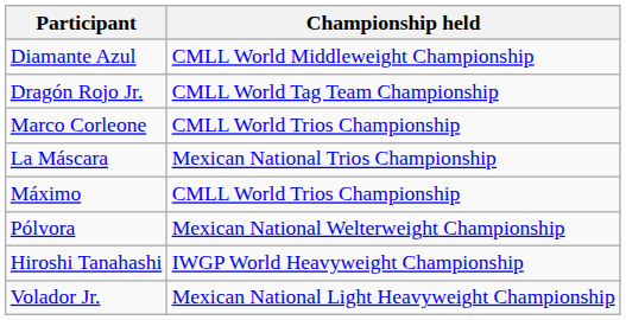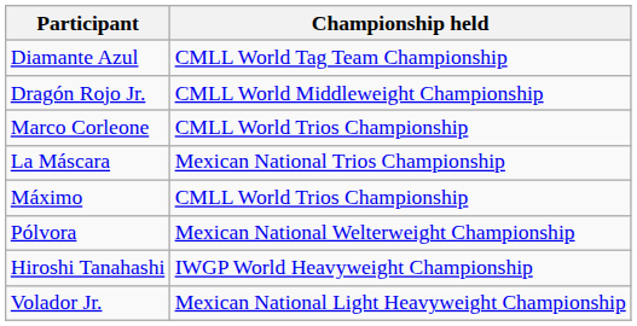Diamante Azul | Championship held: CMLL World Middleweight Championship -> CMLL World Tag Team Championship
Dragón Rojo Jr. | Championship held: CMLL World Tag Team Championship -> CMLL World Middleweight Championship
